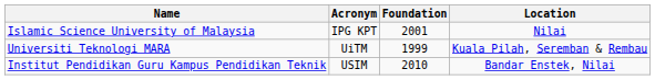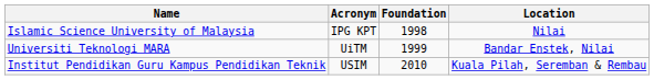Islamic Science University of Malaysia | Foundation: 2001 -> 1998
Universiti Teknologi MARA | Location: Kuala Pilah, Seremban & Rembau -> Bandar Enstek, Nilai
Institut Pendidikan Guru Kampus Pendidikan Teknik | Location: Bandar Enstek, Nilai -> Kuala Pilah, Seremban & Rembau
